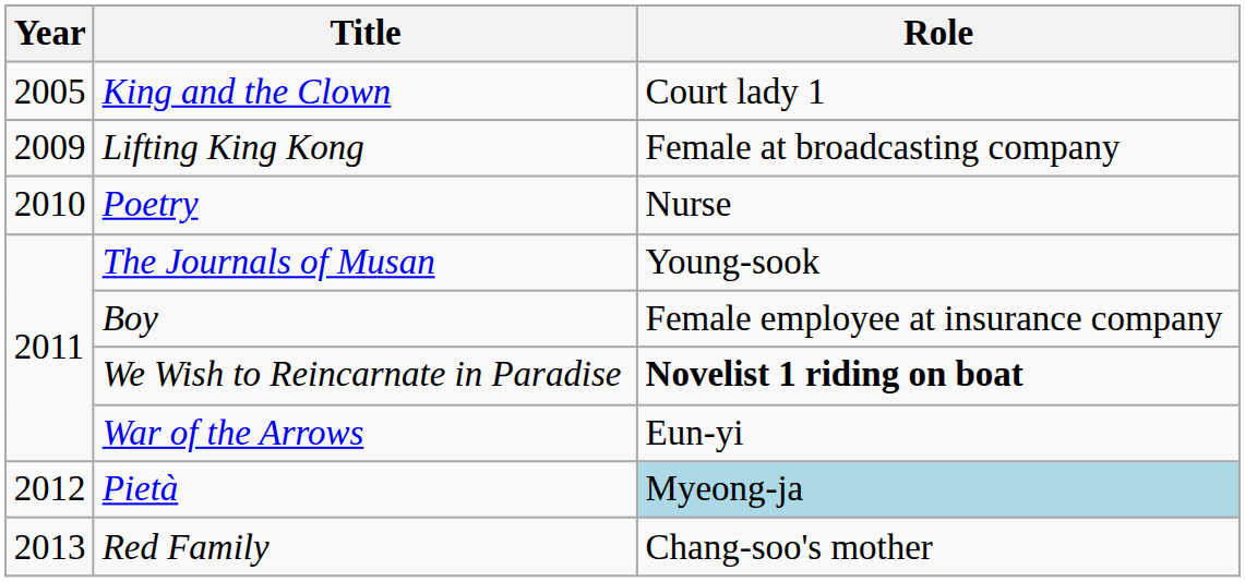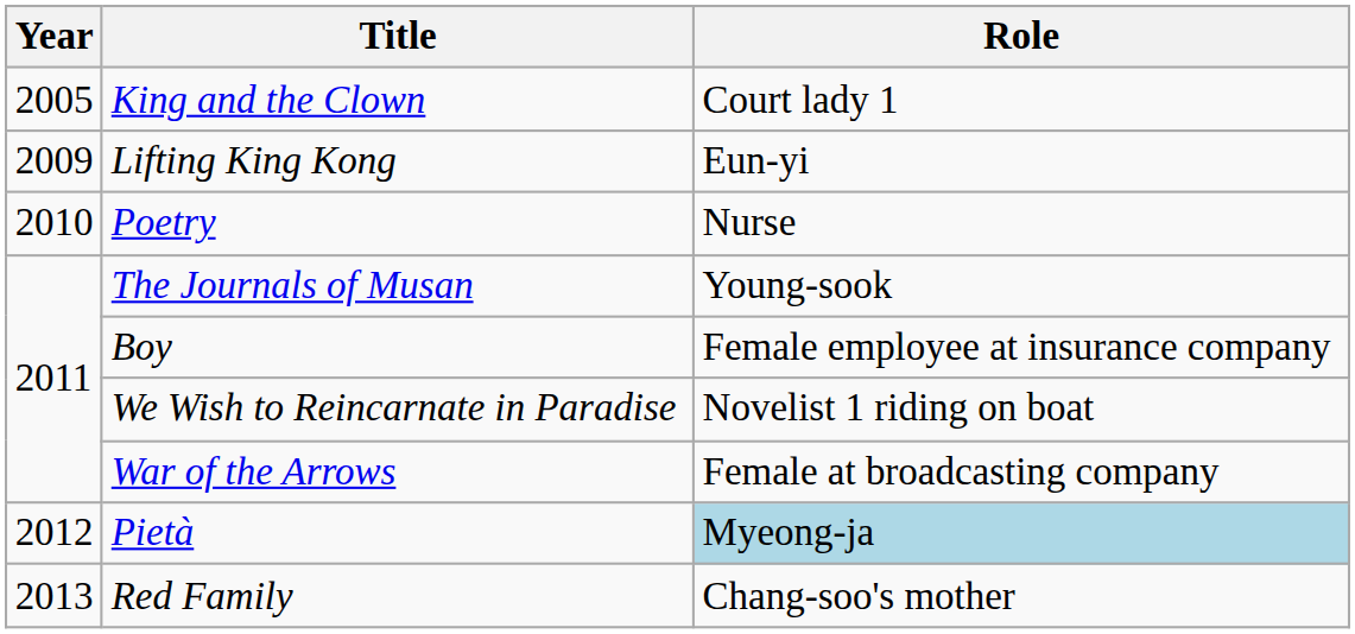Lifting King Kong | Role: Female at broadcasting company -> Eun-yi
We Wish to Reincarnate in Paradise | Role: bold -> normal
War of the Arrows | Role: Eun-yi -> Female at broadcasting company
